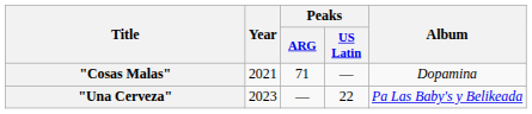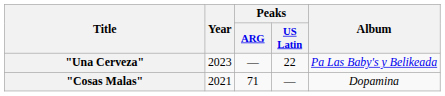rows swapped: "Cosas Malas" <-> "Una Cerveza"
